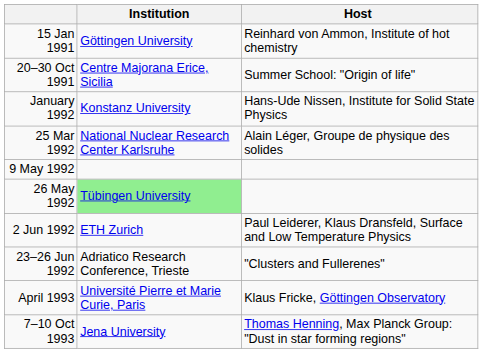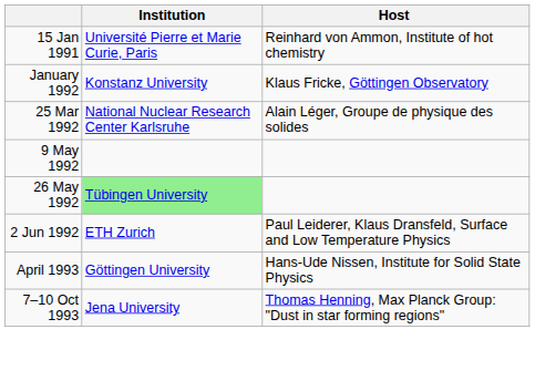15 Jan 1991 | Institution: Göttingen University -> Université Pierre et Marie Curie, Paris
- row: 20–30 Oct 1991 | Centre Majorana Erice, Sicilia | Summer School: "Origin of life"
January 1992 | Host: Hans-Ude Nissen, Institute for Solid State Physics -> Klaus Fricke, Göttingen Observatory
- row: 23–26 Jun 1992 | Adriatico Research Conference, Trieste | "Clusters and Fullerenes"
April 1993 | Institution: Université Pierre et Marie Curie, Paris -> Göttingen University
April 1993 | Host: Klaus Fricke, Göttingen Observatory -> Hans-Ude Nissen, Institute for Solid State Physics
